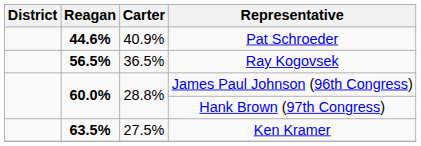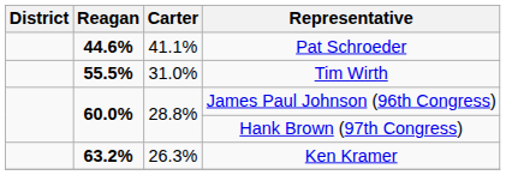Pat Schroeder | Carter: 40.9% -> 41.1%
+ row: 55.5% | 31.0% | Tim Wirth
- row: 56.5% | 36.5% | Ray Kogovsek
Ken Kramer | Reagan: 63.5% -> 63.2%
Ken Kramer | Carter: 27.5% -> 26.3%
